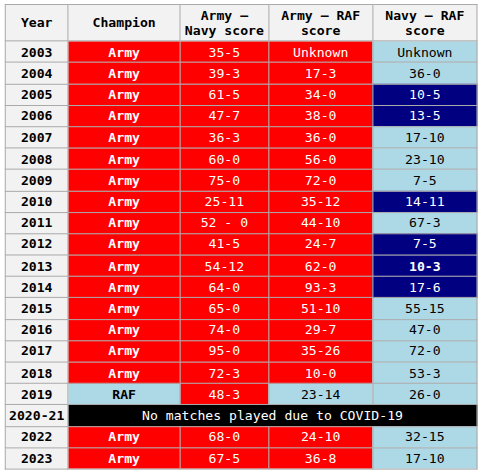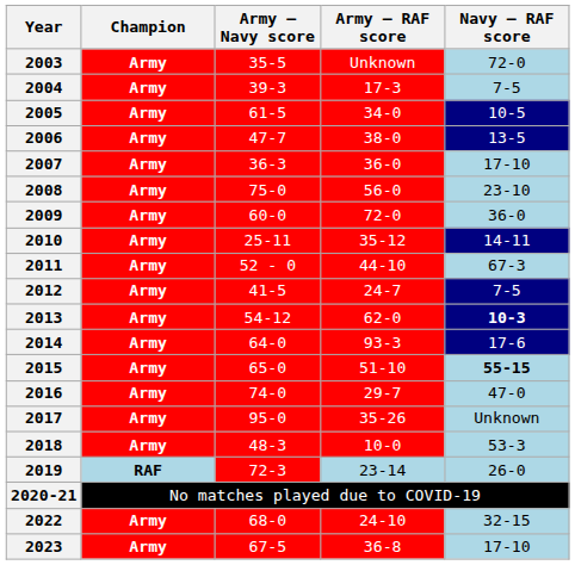2003 | Navy – RAF score: Unknown -> 72-0
2004 | Navy – RAF score: 36-0 -> 7-5
2008 | Army – Navy score: 60-0 -> 75-0
2009 | Army – Navy score: 75-0 -> 60-0
2009 | Navy – RAF score: 7-5 -> 36-0
2015 | Navy – RAF score: normal -> bold
2017 | Navy – RAF score: 72-0 -> Unknown
2018 | Army – Navy score: 72-3 -> 48-3
2019 | Army – Navy score: 48-3 -> 72-3
